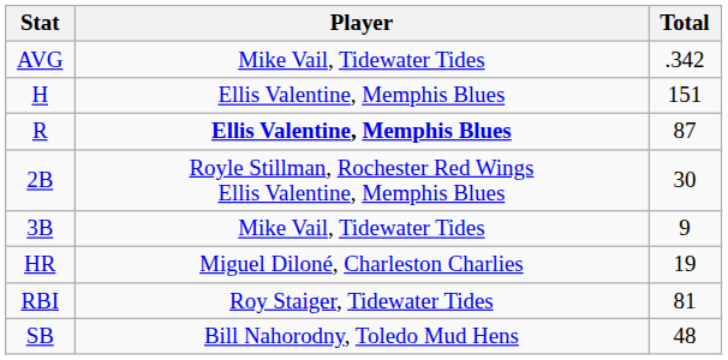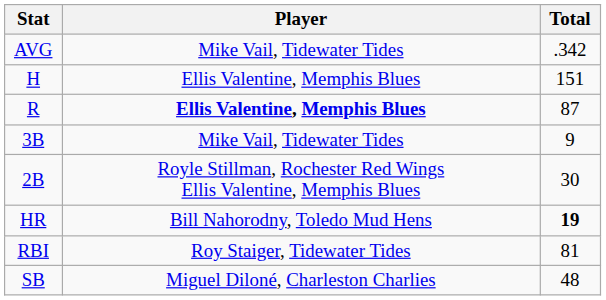rows swapped: 2B <-> 3B
HR | Player: Miguel Diloné, Charleston Charlies -> Bill Nahorodny, Toledo Mud Hens
HR | Total: normal -> bold
SB | Player: Bill Nahorodny, Toledo Mud Hens -> Miguel Diloné, Charleston Charlies
